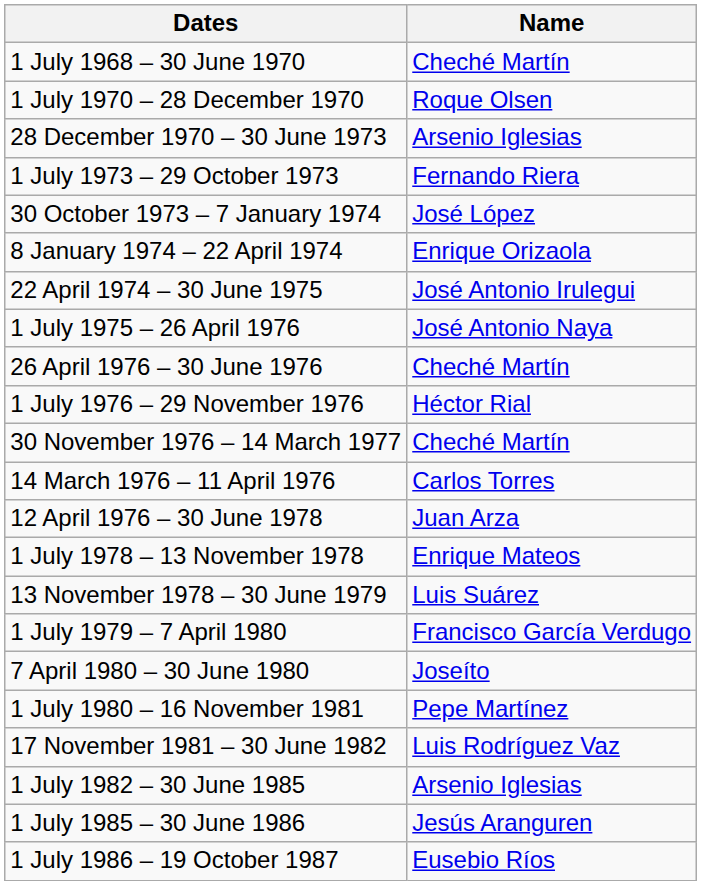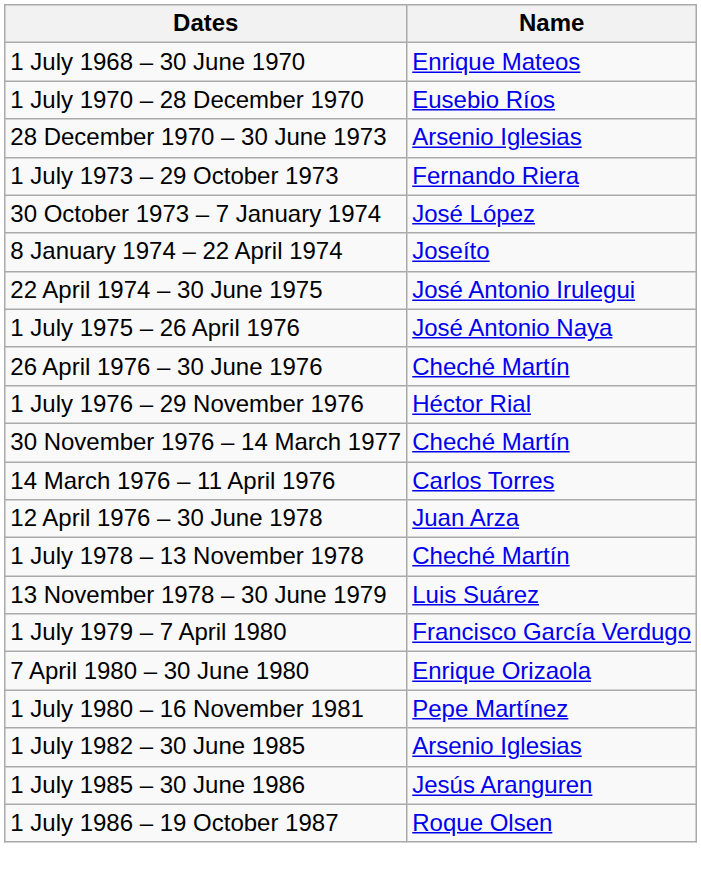1 July 1968 – 30 June 1970 | Name: Cheché Martín -> Enrique Mateos
1 July 1970 – 28 December 1970 | Name: Roque Olsen -> Eusebio Ríos
8 January 1974 – 22 April 1974 | Name: Enrique Orizaola -> Joseíto
1 July 1978 – 13 November 1978 | Name: Enrique Mateos -> Cheché Martín
7 April 1980 – 30 June 1980 | Name: Joseíto -> Enrique Orizaola
- row: 17 November 1981 – 30 June 1982 | Luis Rodríguez Vaz
1 July 1986 – 19 October 1987 | Name: Eusebio Ríos -> Roque Olsen
